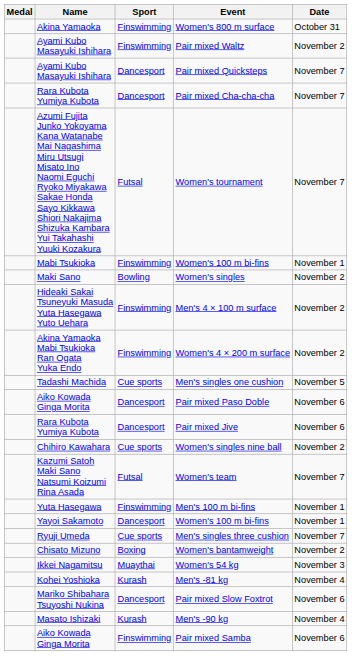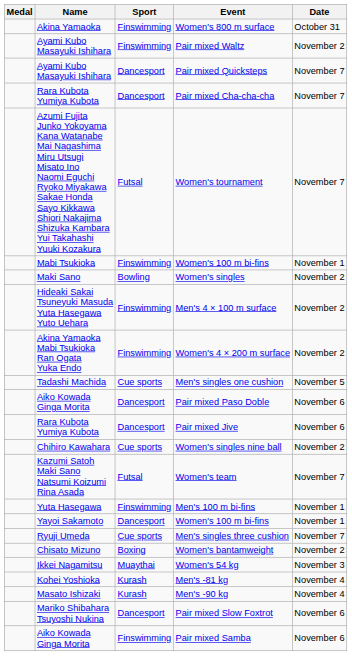rows swapped: Men's -90 kg <-> Pair mixed Slow Foxtrot
